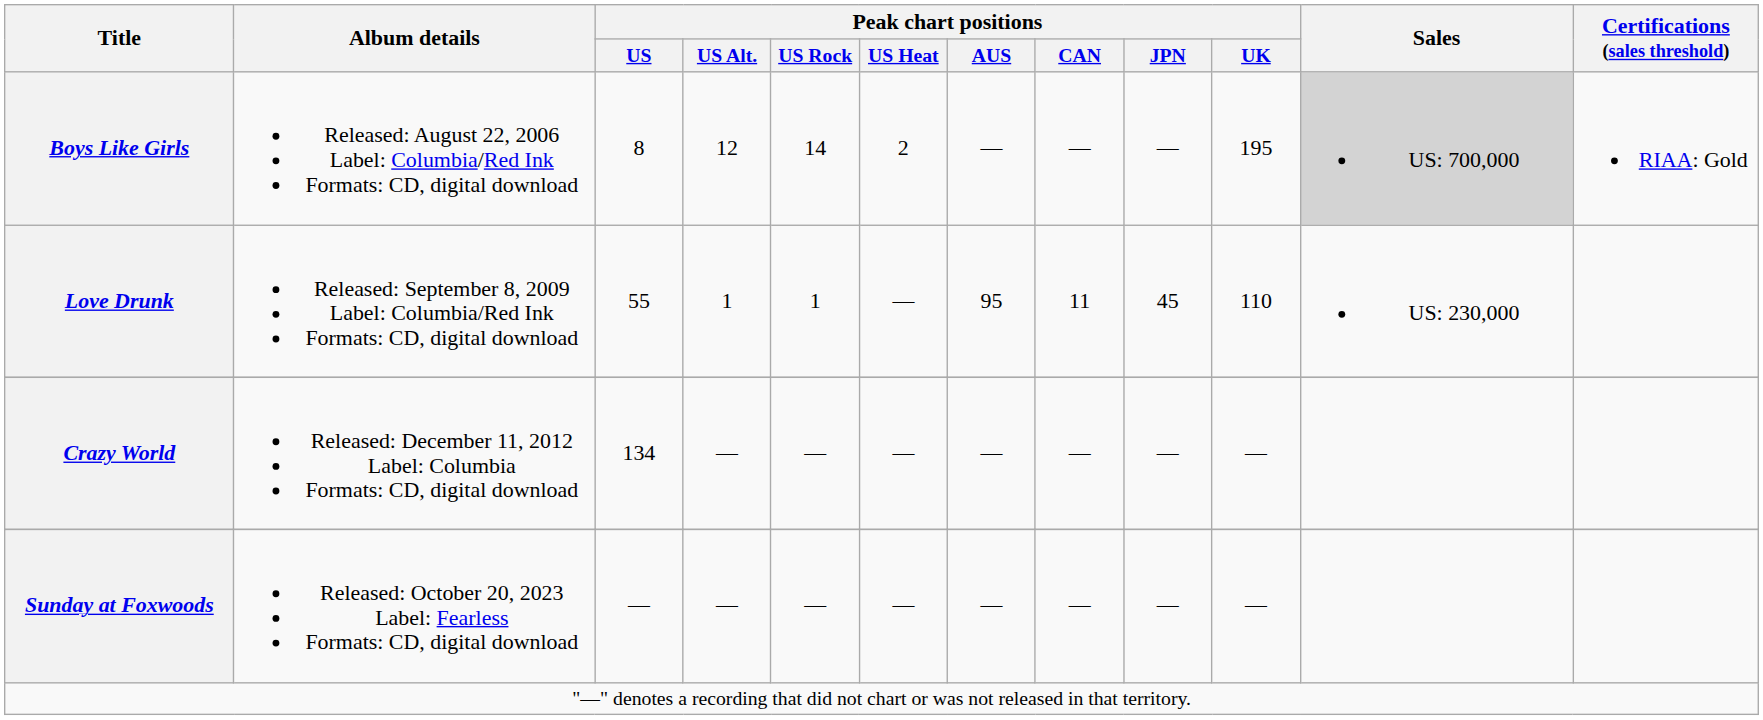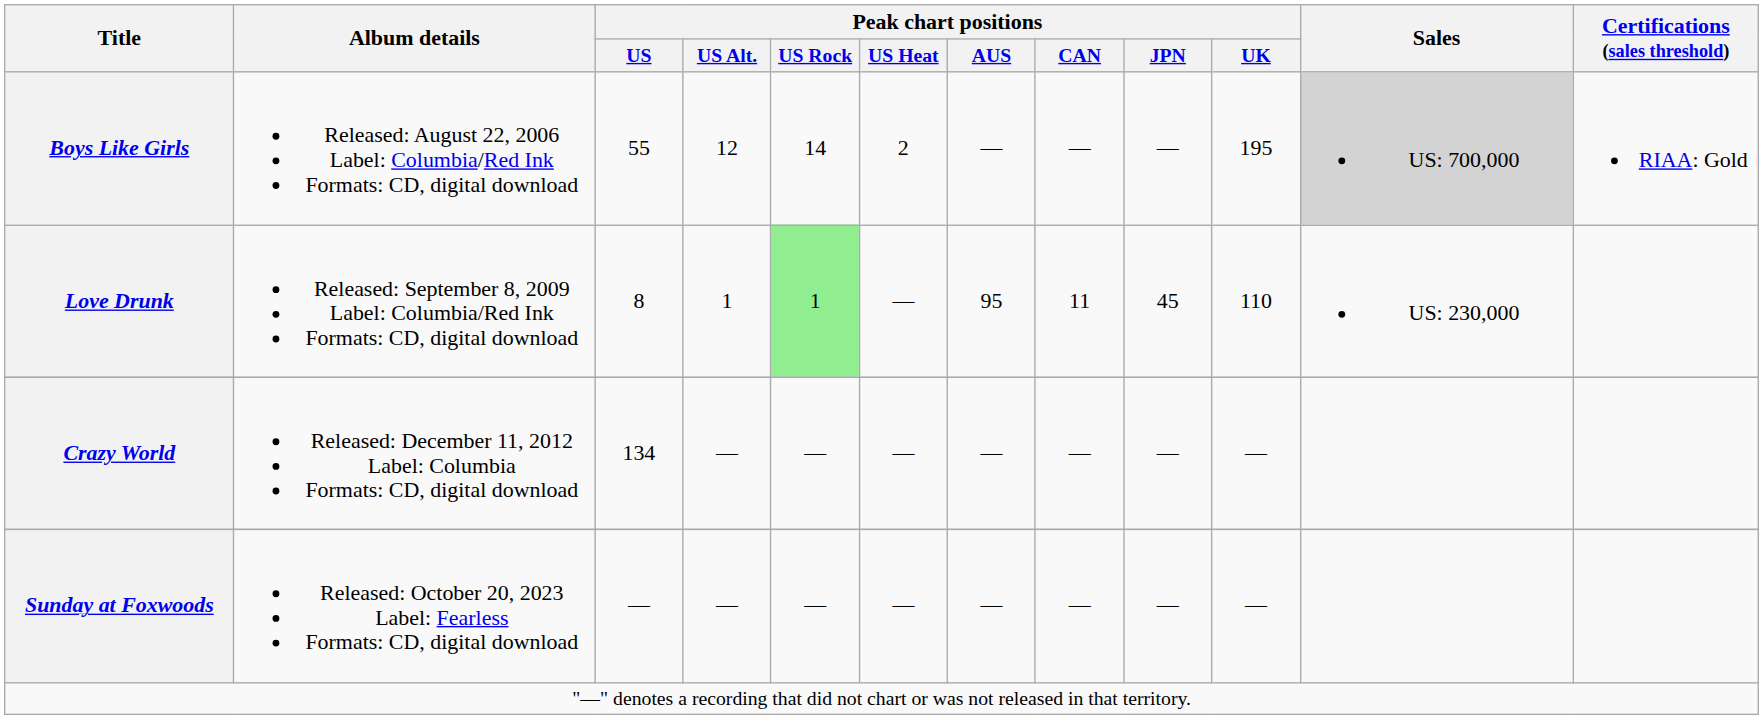Boys Like Girls | Peak chart positions / US: 8 -> 55
Love Drunk | Peak chart positions / US: 55 -> 8
Love Drunk | Peak chart positions / US Rock: no background -> lightgreen background
